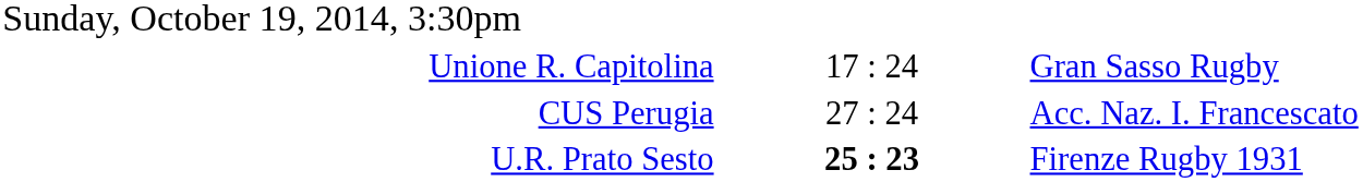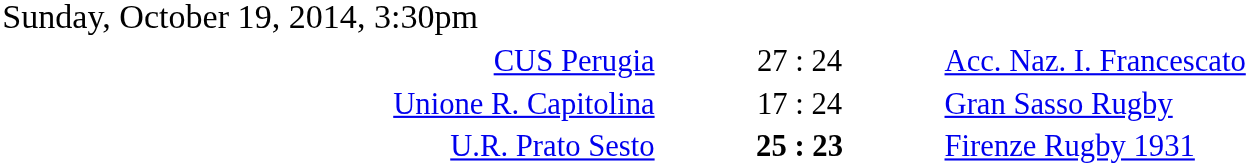rows swapped: CUS Perugia <-> Unione R. Capitolina
